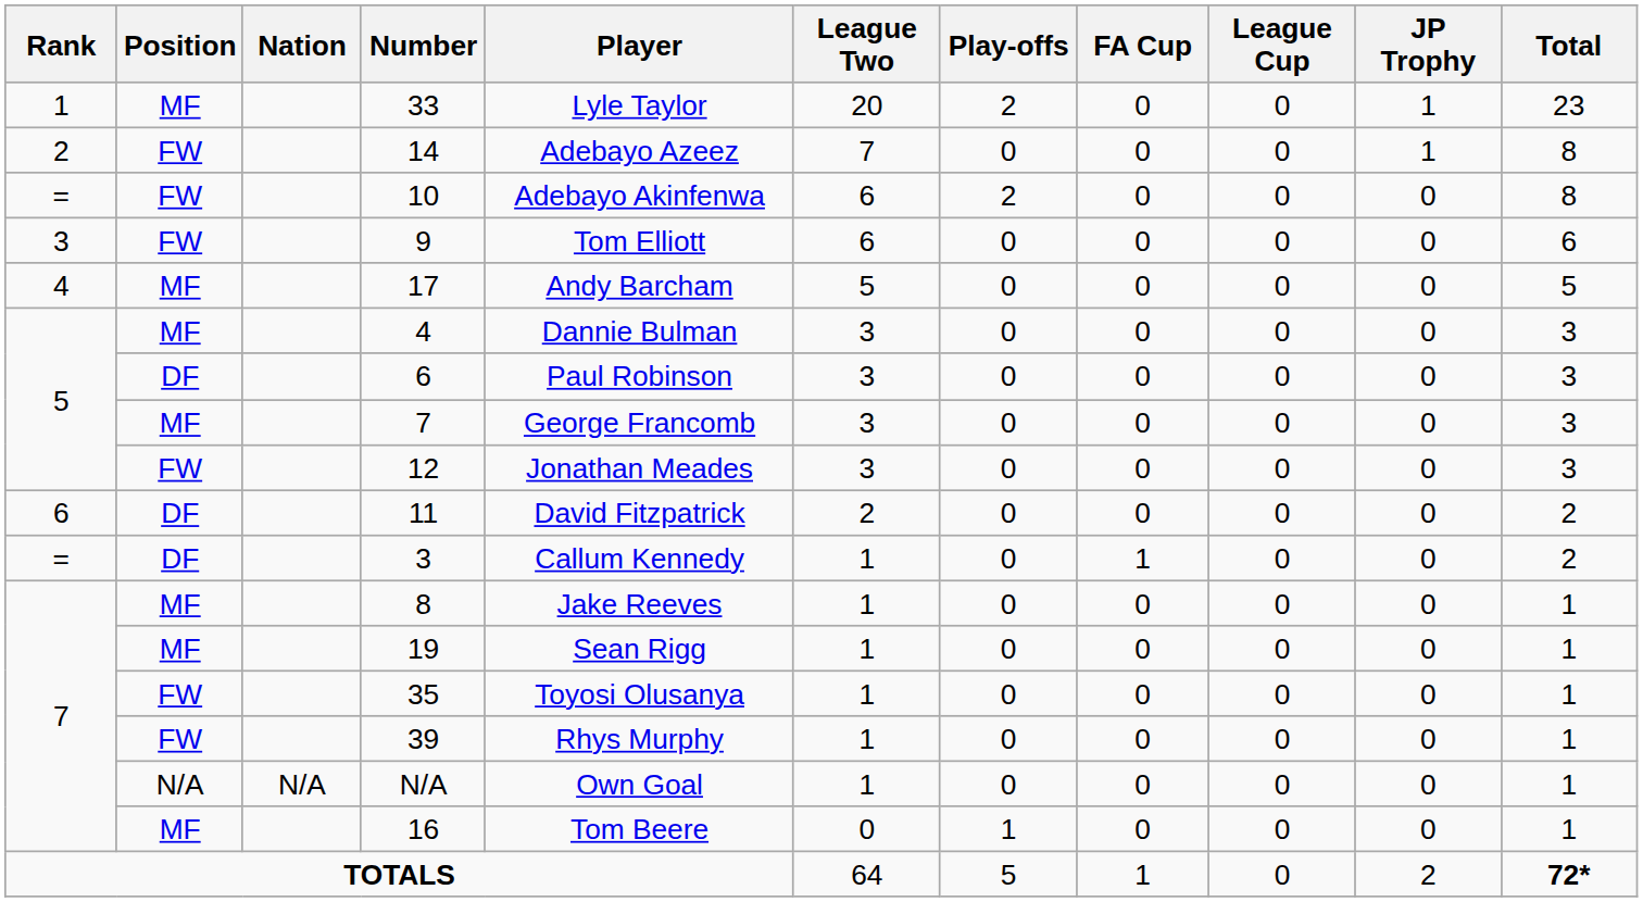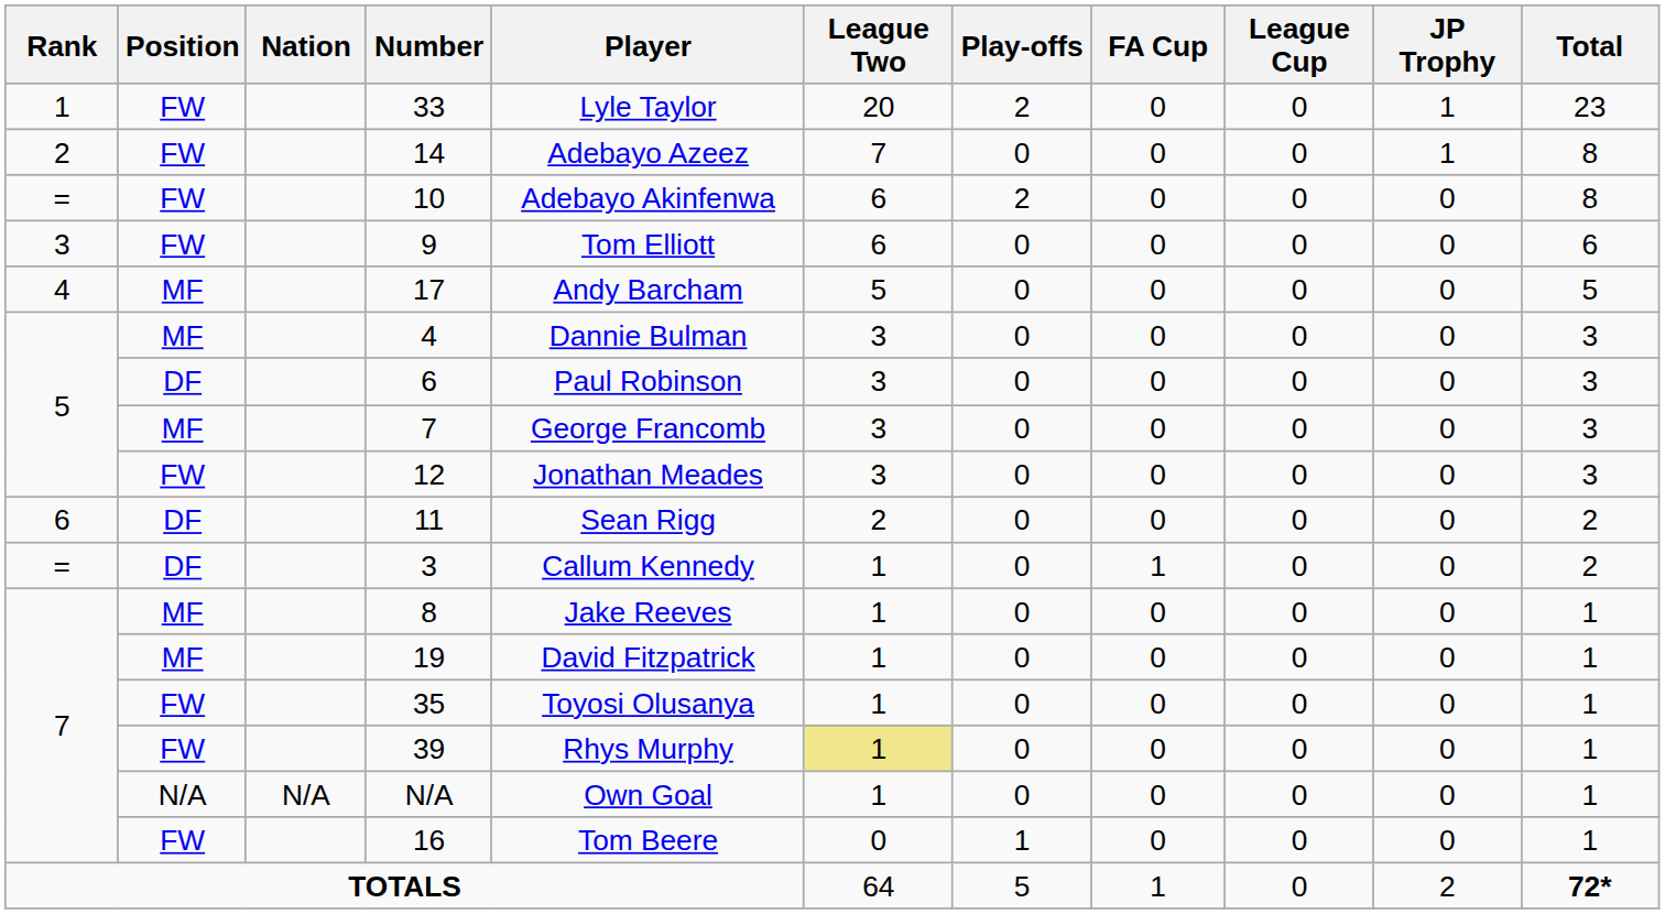33 | Position: MF -> FW
11 | Player: David Fitzpatrick -> Sean Rigg
19 | Player: Sean Rigg -> David Fitzpatrick
39 | League Two: no background -> khaki background
16 | Position: MF -> FW
